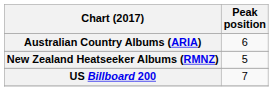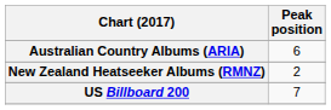New Zealand Heatseeker Albums (RMNZ) | Peak position: 5 -> 2
